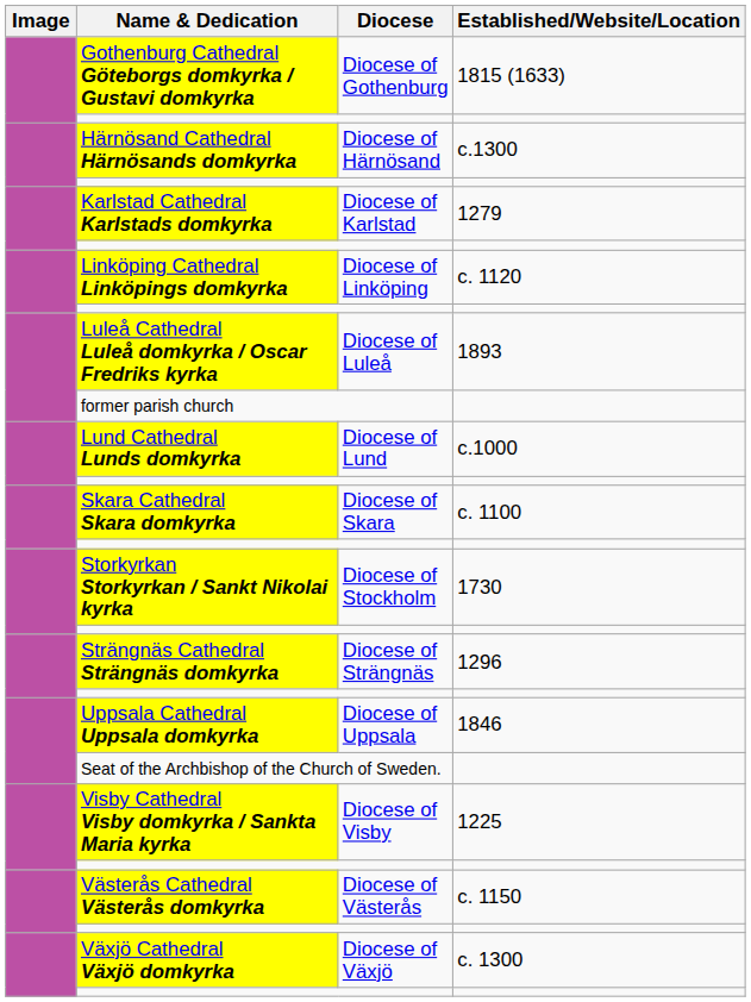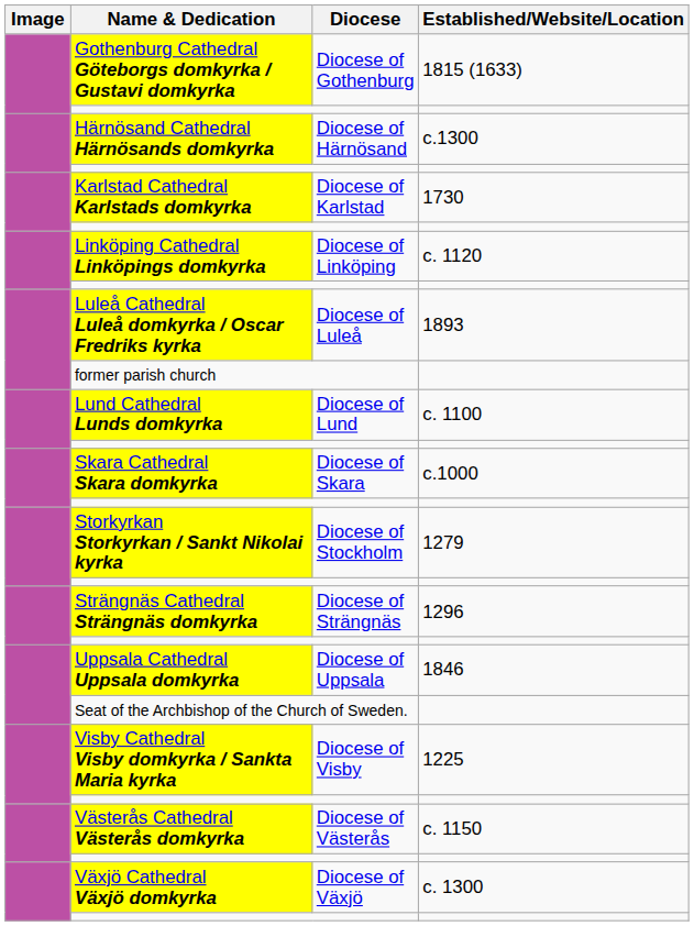Karlstad Cathedral Karlstads domkyrka | Established/Website/Location: 1279 -> 1730
Lund Cathedral Lunds domkyrka | Established/Website/Location: c.1000 -> c. 1100
Skara Cathedral Skara domkyrka | Established/Website/Location: c. 1100 -> c.1000
Storkyrkan Storkyrkan / Sankt Nikolai kyrka | Established/Website/Location: 1730 -> 1279
